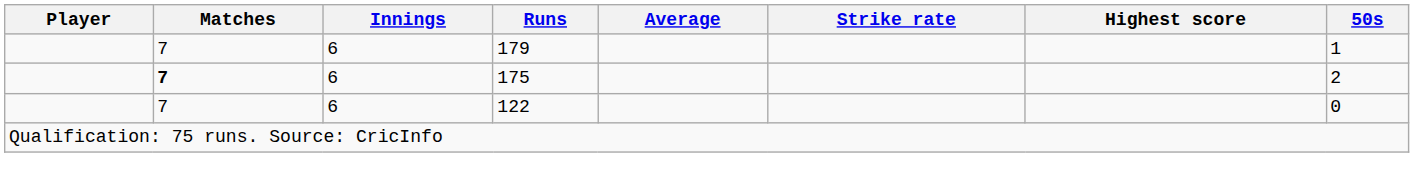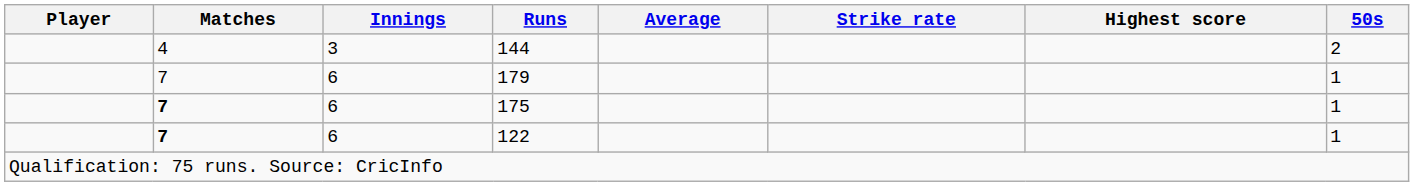+ row: 4 | 3 | 144 | 2
175 | 50s: 2 -> 1
122 | Matches: normal -> bold
122 | 50s: 0 -> 1
